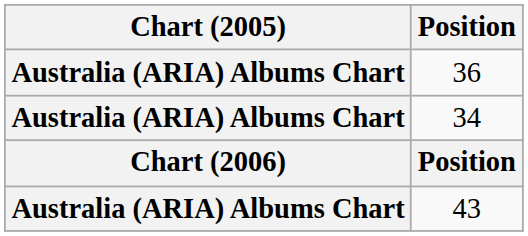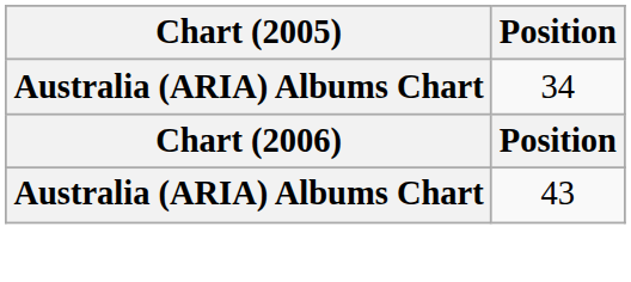- row: Australia (ARIA) Albums Chart | 36
